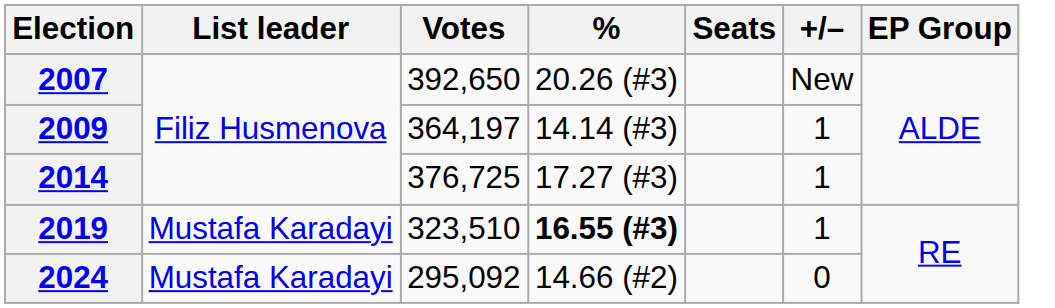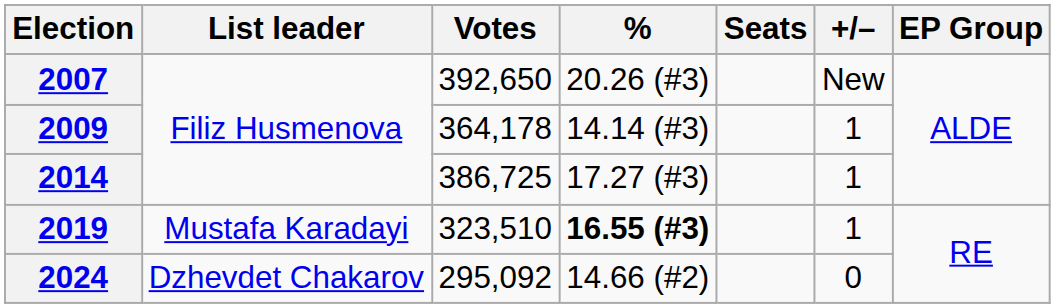2009 | Votes: 364,197 -> 364,178
2014 | Votes: 376,725 -> 386,725
2024 | List leader: Mustafa Karadayi -> Dzhevdet Chakarov
